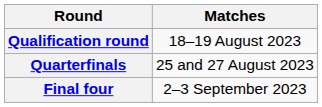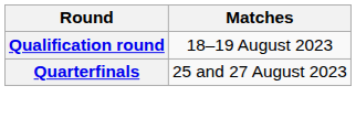- row: Final four | 2–3 September 2023
